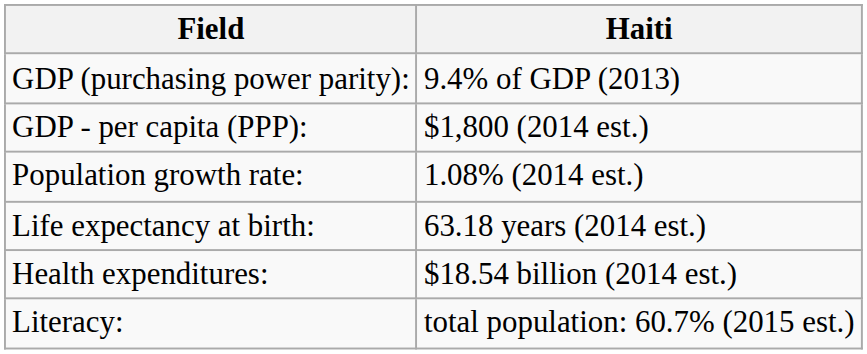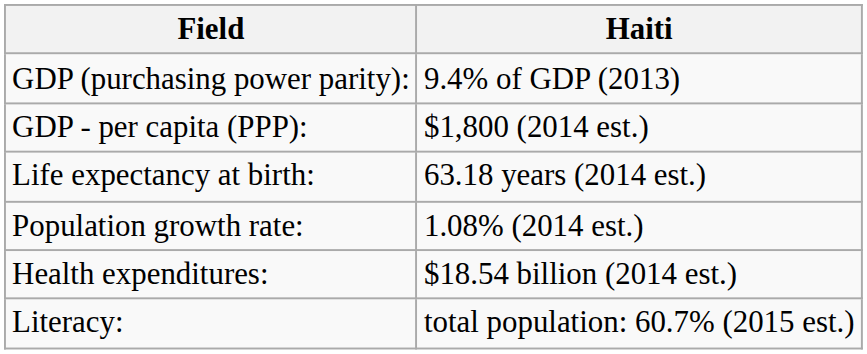rows swapped: Life expectancy at birth: <-> Population growth rate:
